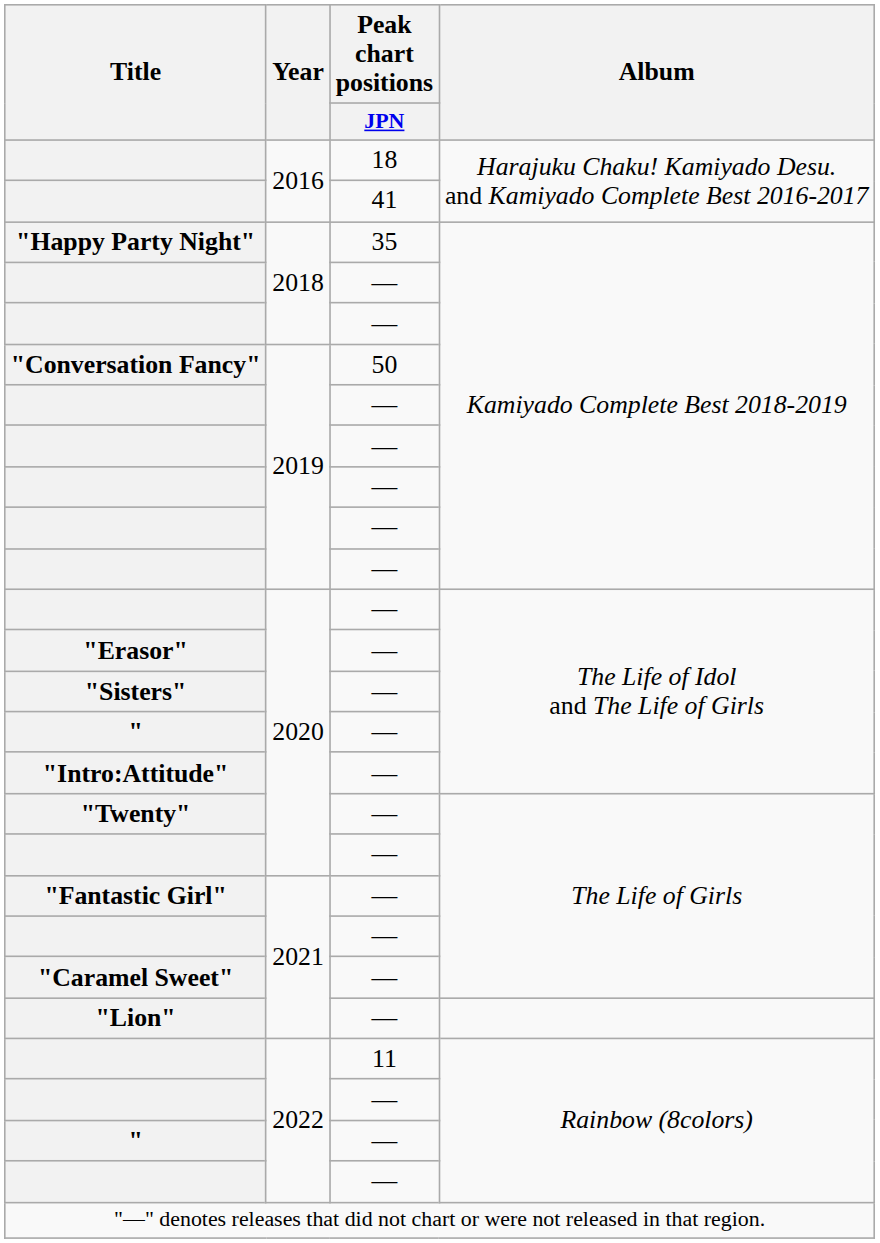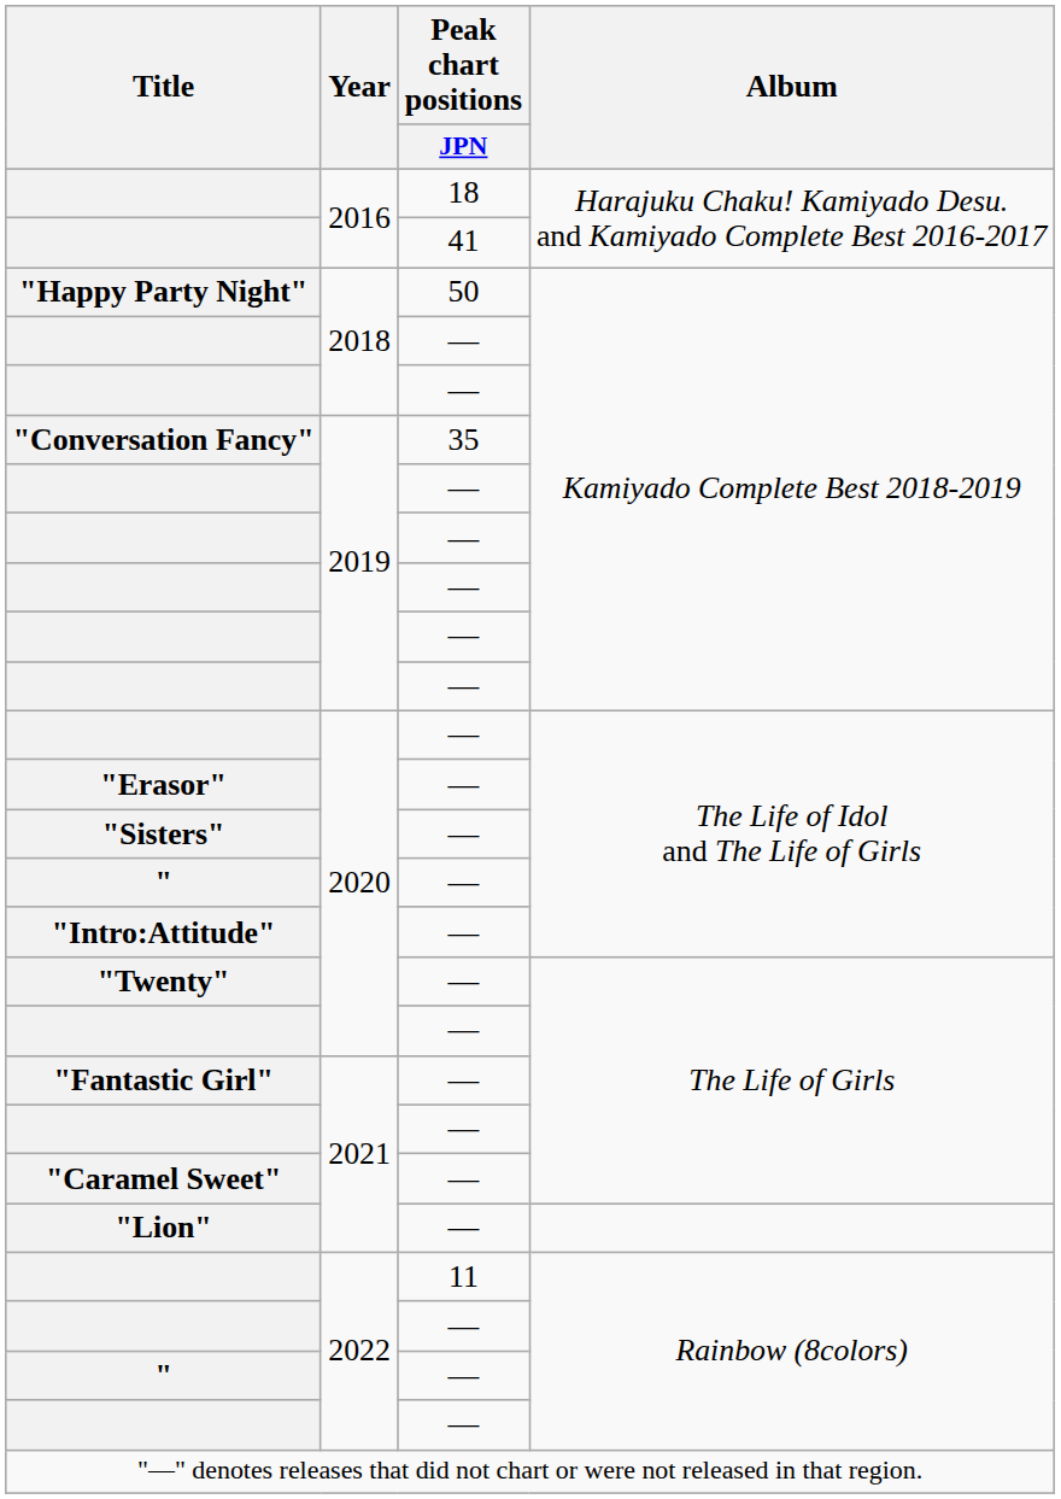"Happy Party Night" | Peak chart positions / JPN: 35 -> 50
"Conversation Fancy" | Peak chart positions / JPN: 50 -> 35
